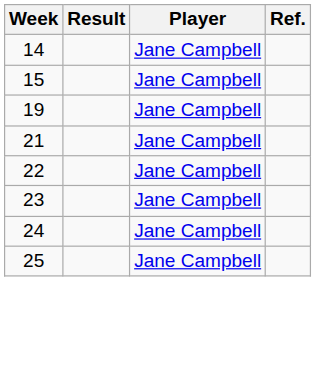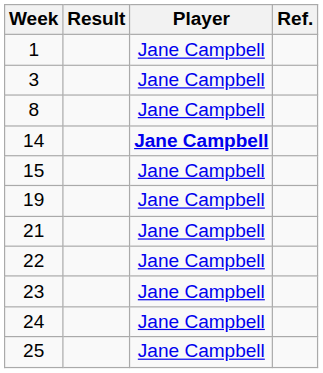+ row: 1 | Jane Campbell
+ row: 3 | Jane Campbell
+ row: 8 | Jane Campbell
14 | Player: normal -> bold
